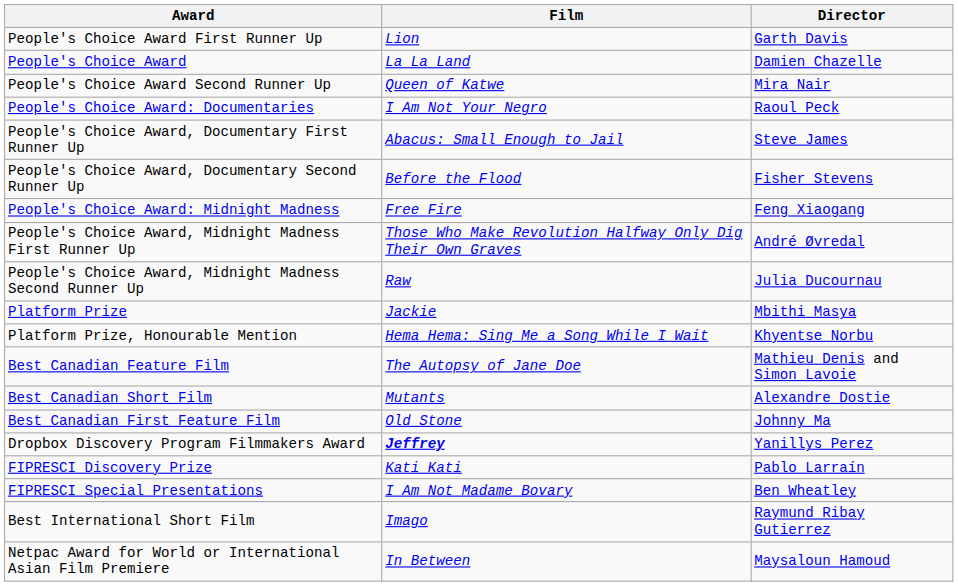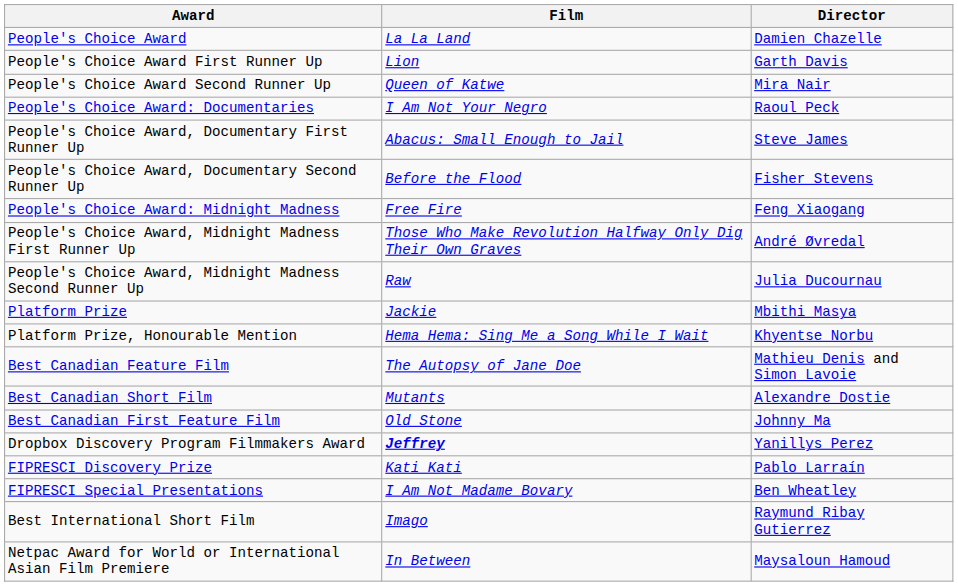rows swapped: People's Choice Award <-> People's Choice Award First Runner Up
